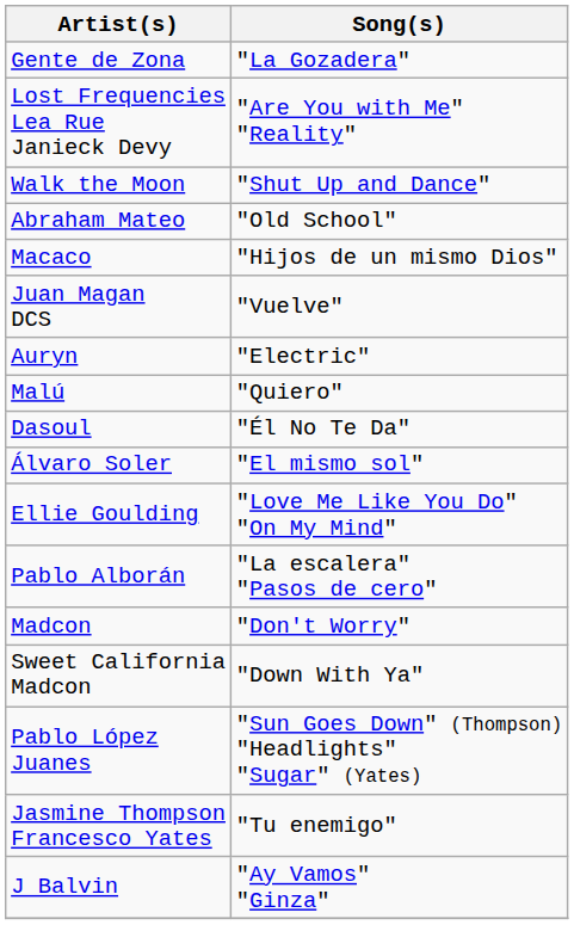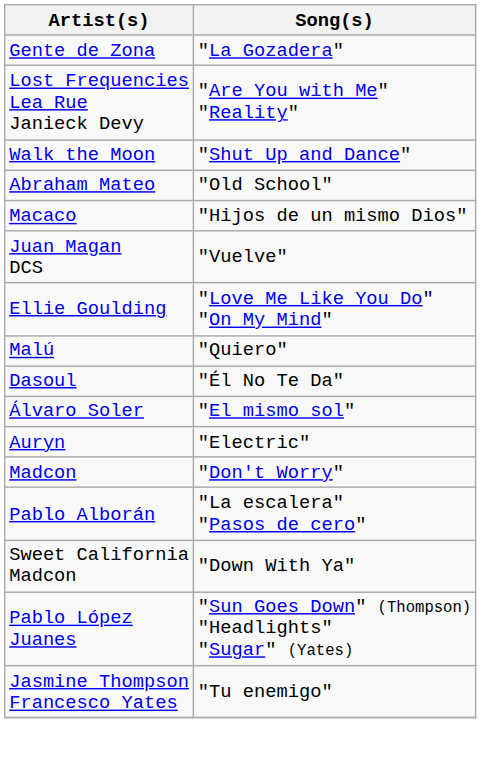rows swapped: Auryn <-> Ellie Goulding
rows swapped: Madcon <-> Pablo Alborán
- row: J Balvin | "Ay Vamos" "Ginza"
